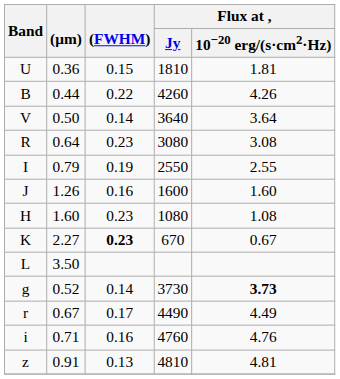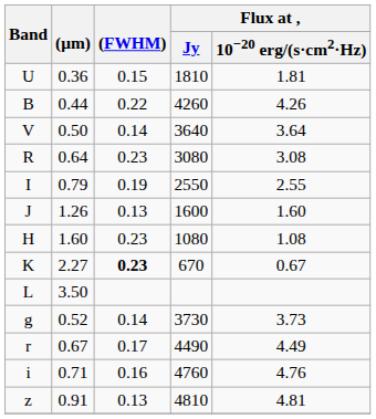J | (FWHM): 0.16 -> 0.13
g | Flux at , / 10−20 erg/(s·cm2·Hz): bold -> normal
